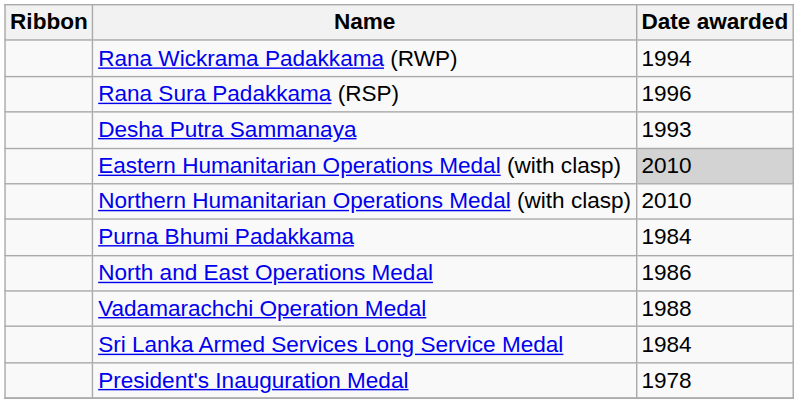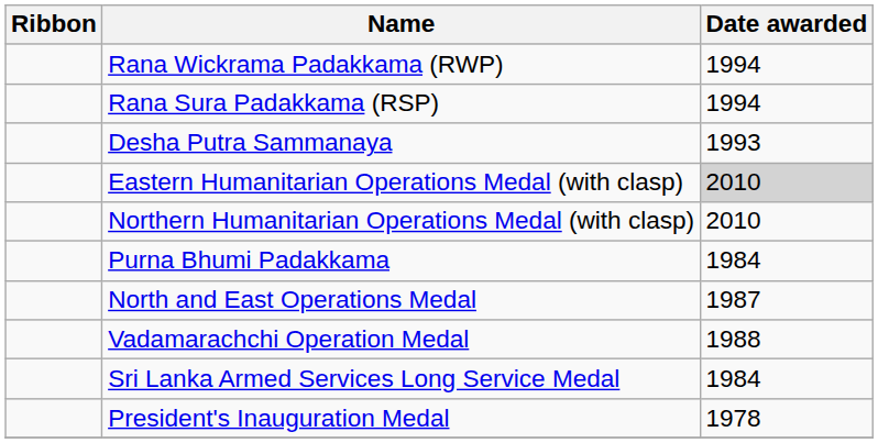Rana Sura Padakkama (RSP) | Date awarded: 1996 -> 1994
North and East Operations Medal | Date awarded: 1986 -> 1987
